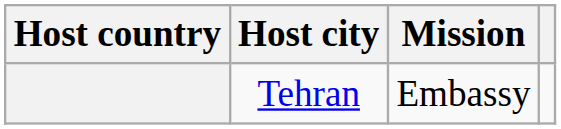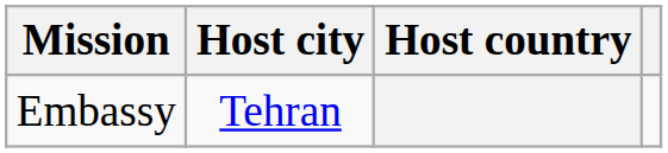columns swapped: Host country <-> Mission
